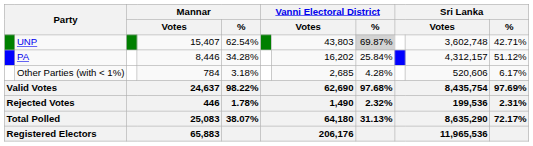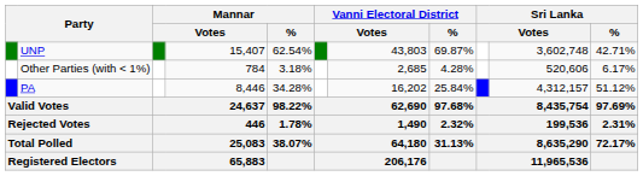UNP | Vanni Electoral District / %: lightgrey background -> no background
rows swapped: PA <-> Other Parties (with < 1%)
